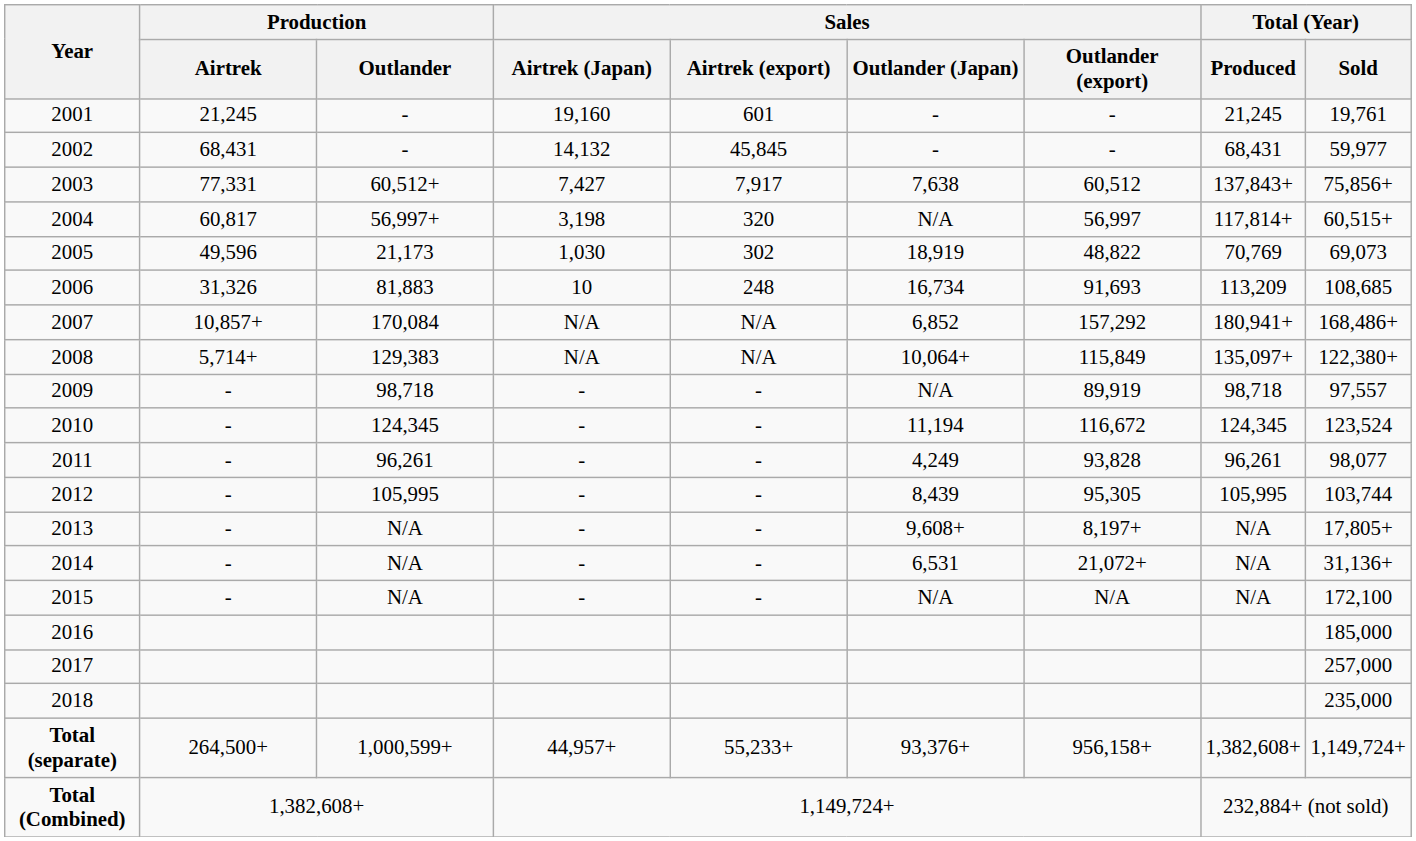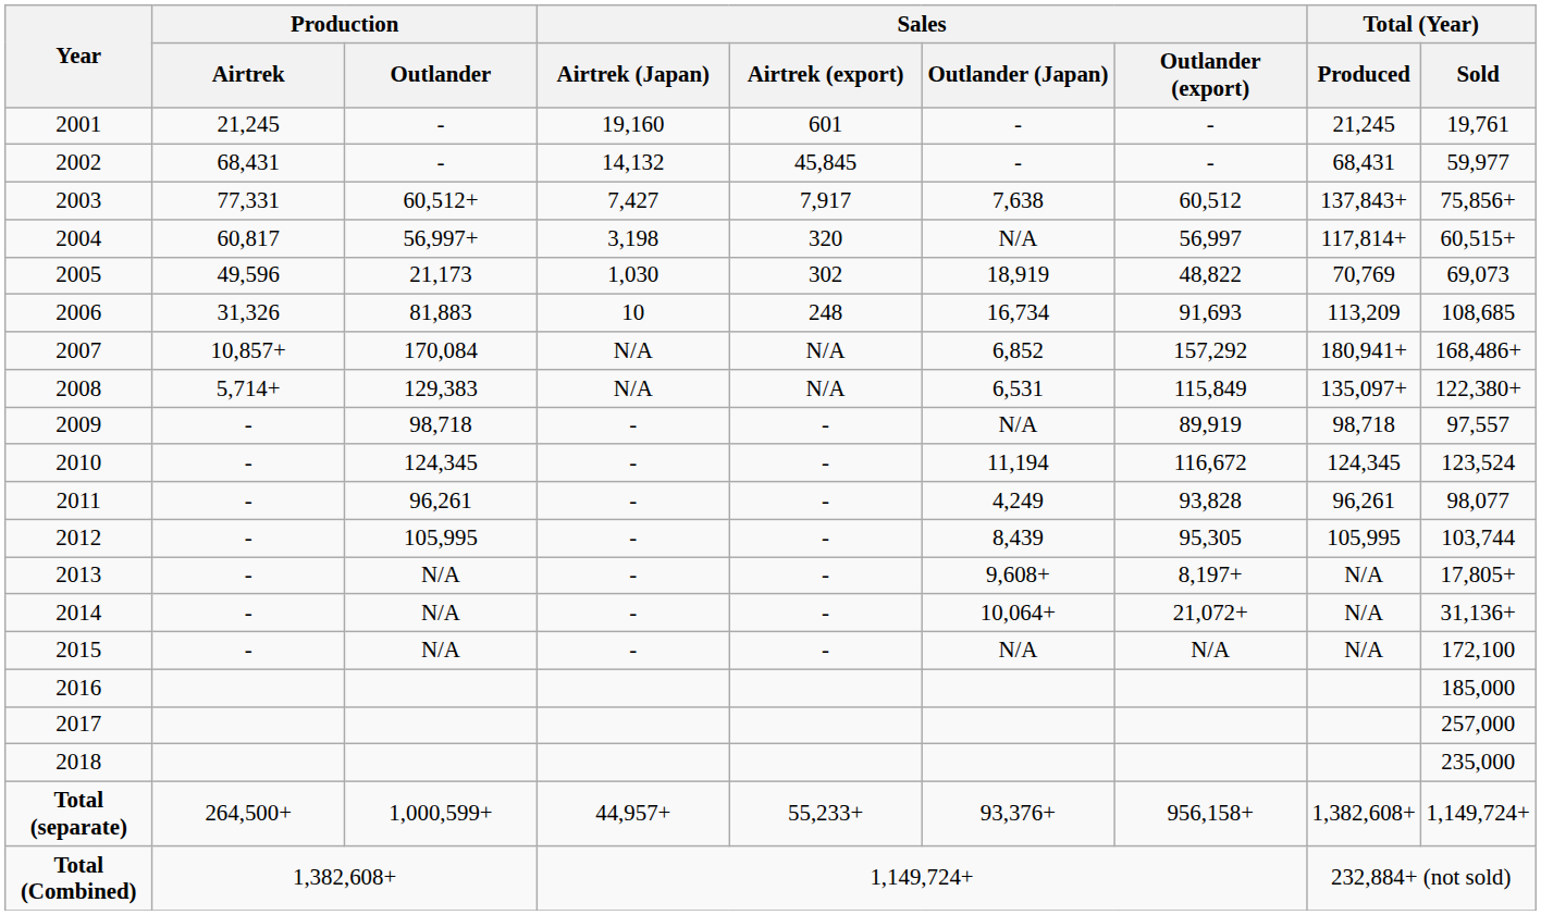2008 | Sales / Outlander (Japan): 10,064+ -> 6,531
2014 | Sales / Outlander (Japan): 6,531 -> 10,064+
